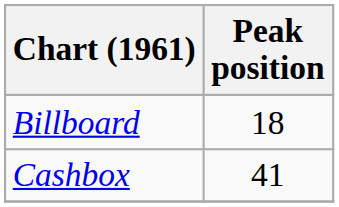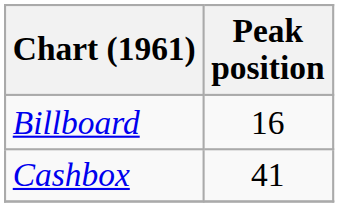Billboard | Peak position: 18 -> 16
